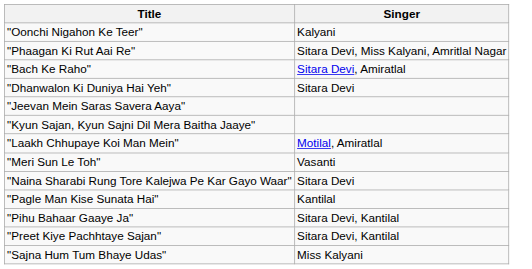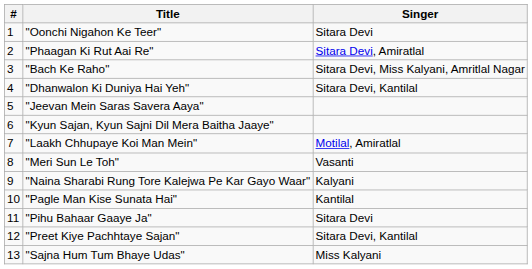+ column: # | 1 | 2 | 3 | 4 | 5 | 6 | 7 | 8 | 9 | 10 | 11 | 12 | 13
"Oonchi Nigahon Ke Teer" | Singer: Kalyani -> Sitara Devi
"Phaagan Ki Rut Aai Re" | Singer: Sitara Devi, Miss Kalyani, Amritlal Nagar -> Sitara Devi, Amiratlal
"Bach Ke Raho" | Singer: Sitara Devi, Amiratlal -> Sitara Devi, Miss Kalyani, Amritlal Nagar
"Dhanwalon Ki Duniya Hai Yeh" | Singer: Sitara Devi -> Sitara Devi, Kantilal
"Naina Sharabi Rung Tore Kalejwa Pe Kar Gayo Waar" | Singer: Sitara Devi -> Kalyani
"Pihu Bahaar Gaaye Ja" | Singer: Sitara Devi, Kantilal -> Sitara Devi
